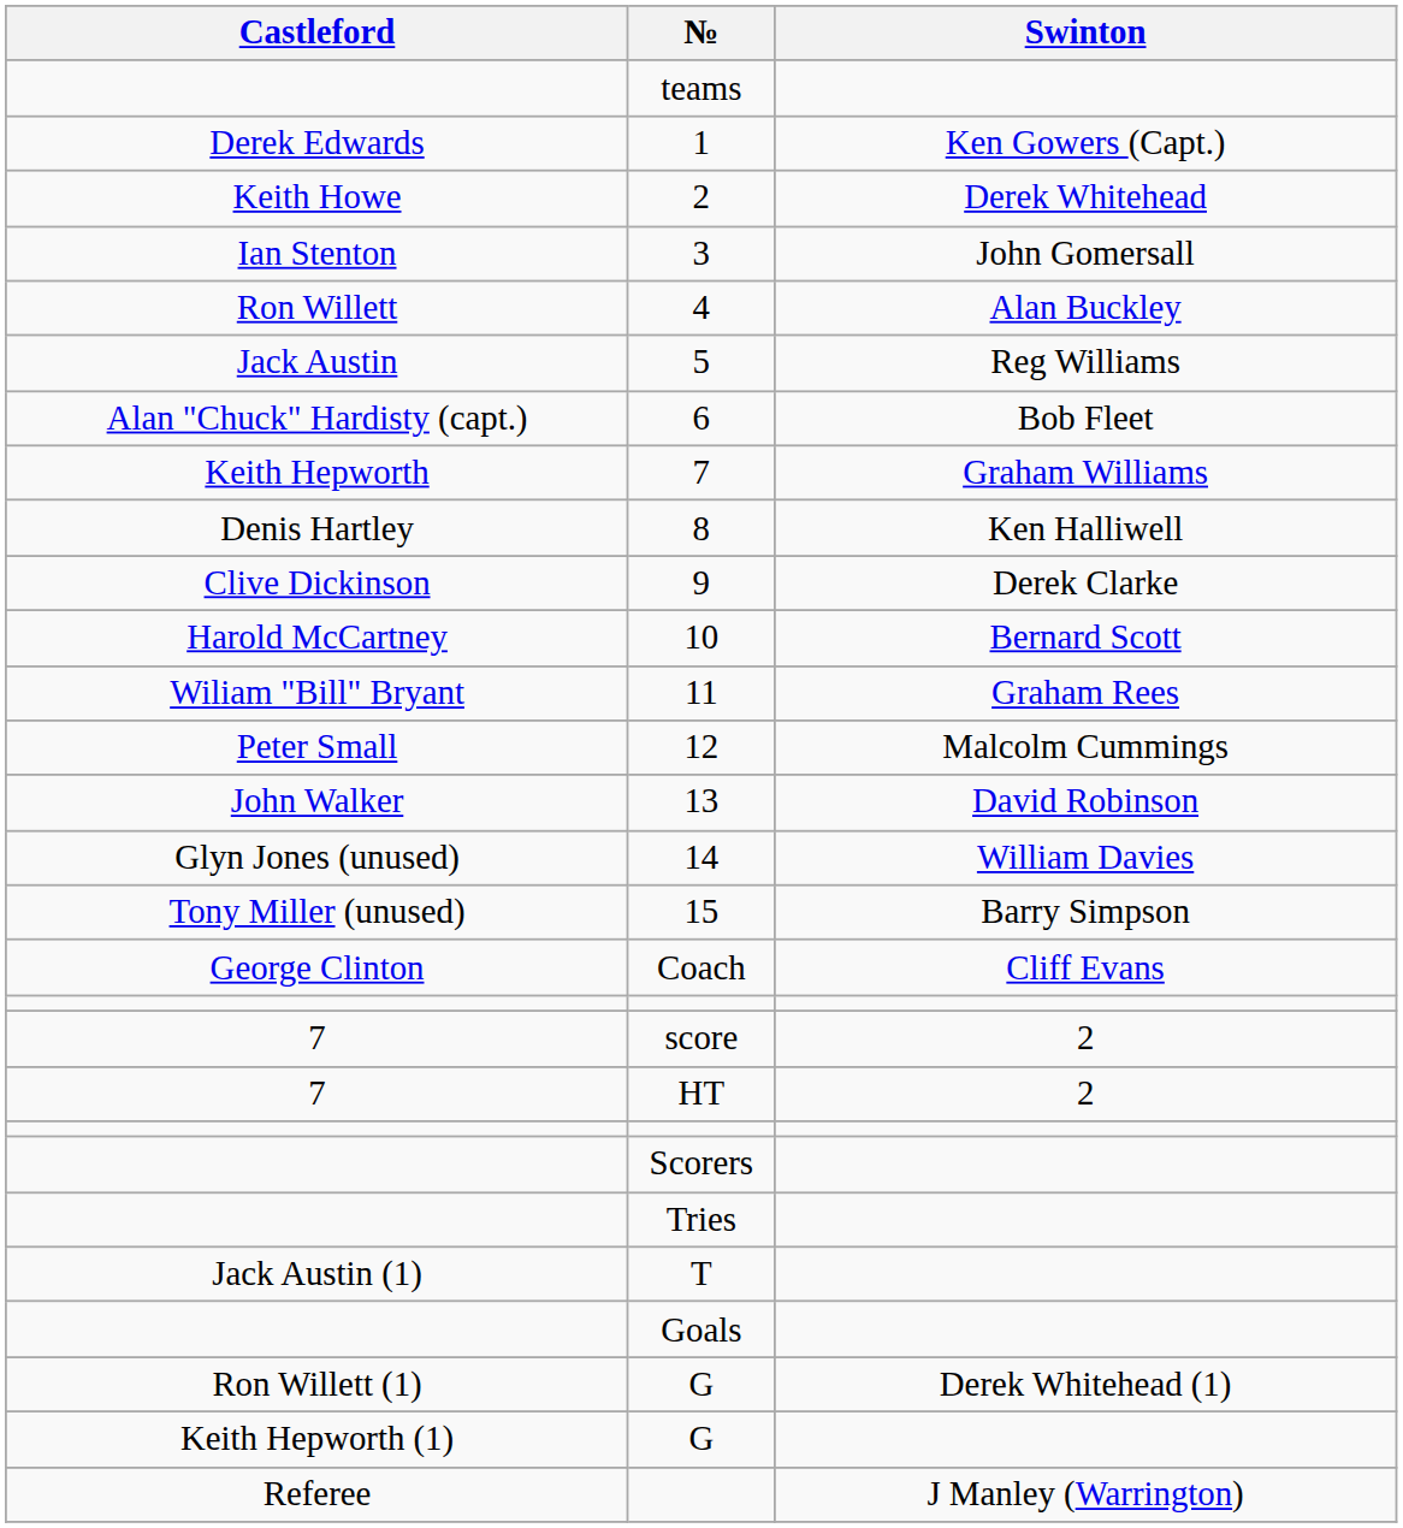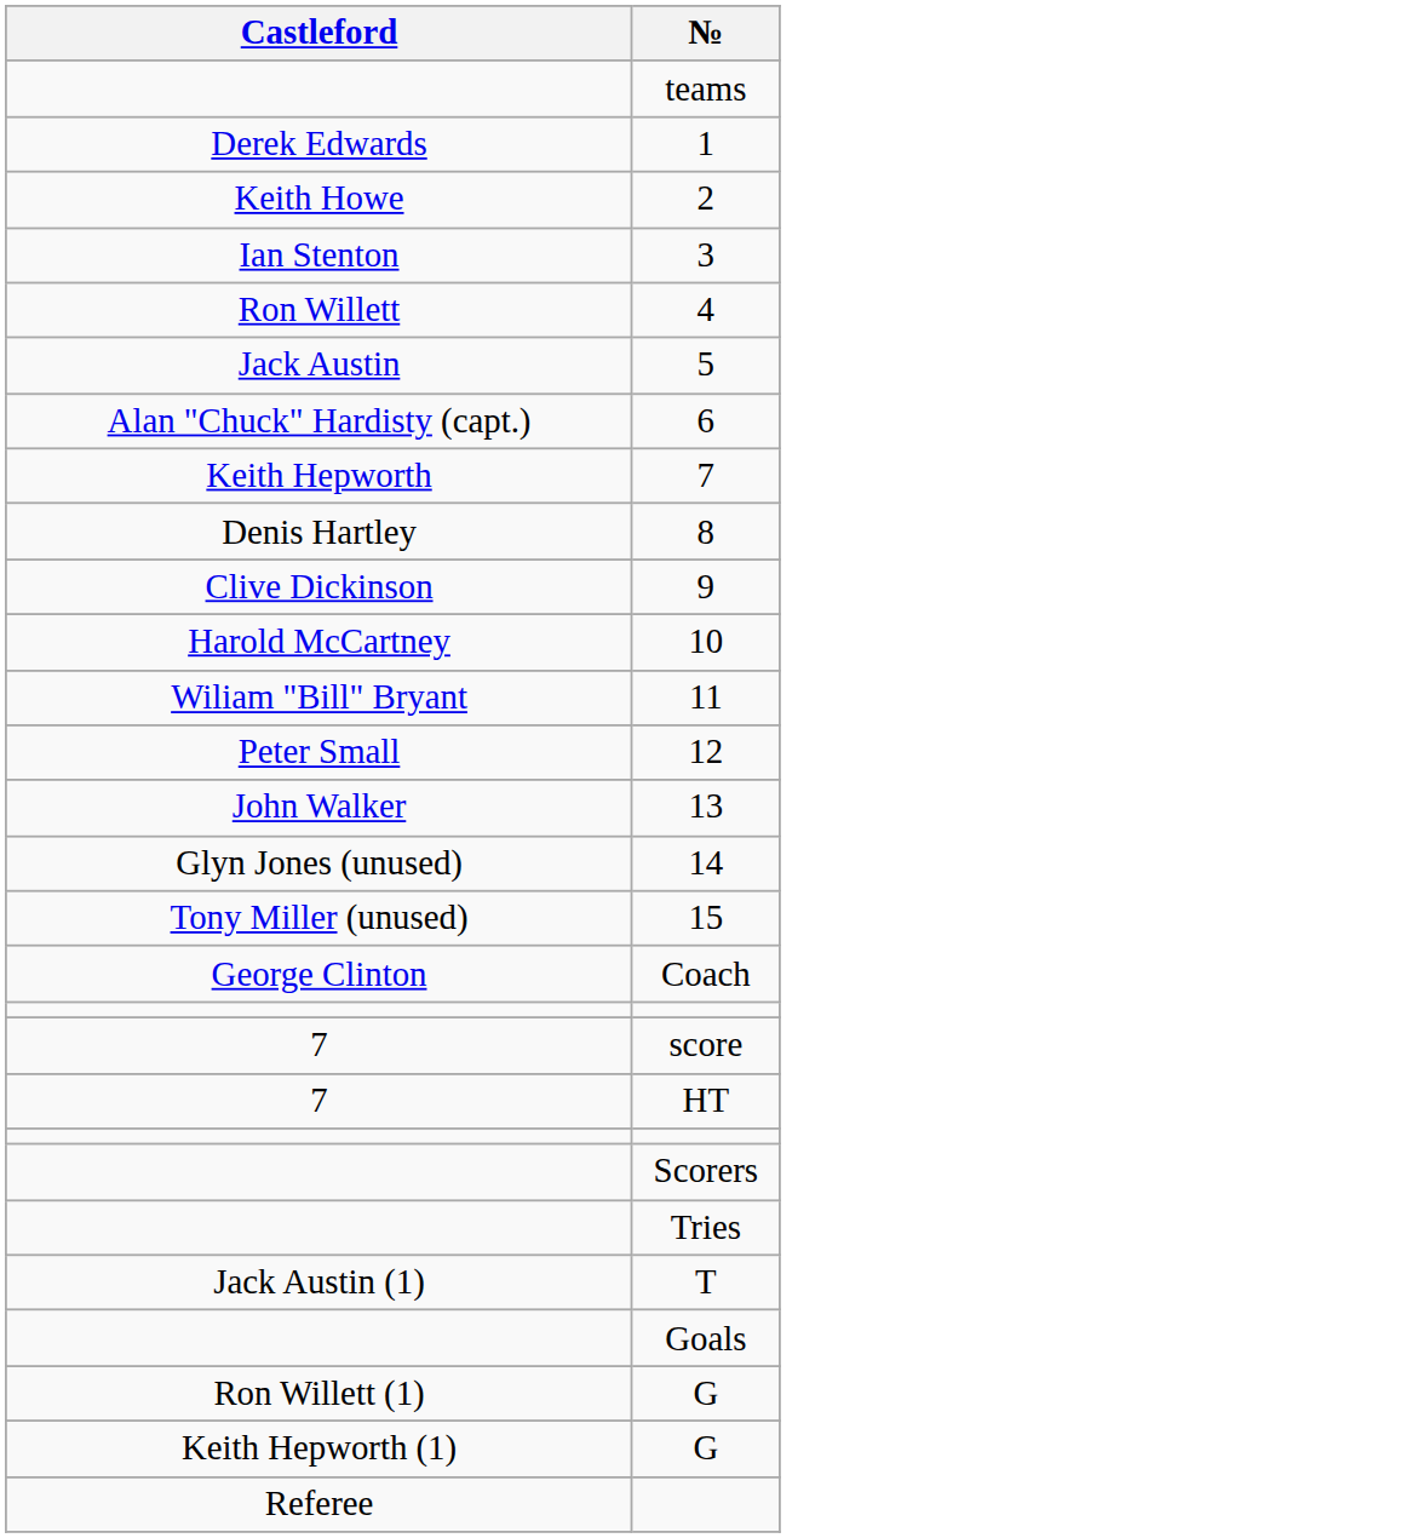- column: Swinton | Ken Gowers (Capt.) | Derek Whitehead | John Gomersall | Alan Buckley | Reg Williams | Bob Fleet | Graham Williams | Ken Halliwell | Derek Clarke | Bernard Scott | Graham Rees | Malcolm Cummings | David Robinson | William Davies | Barry Simpson | Cliff Evans | 2 | 2 | Derek Whitehead (1) | J Manley (Warrington)
